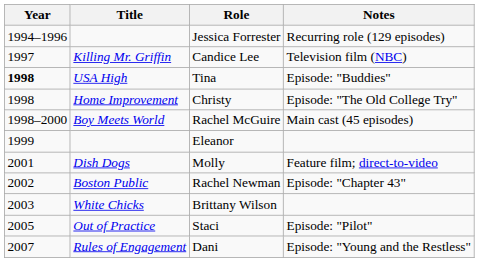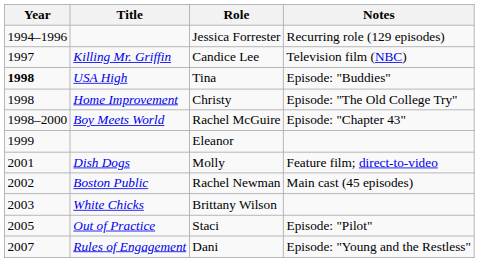Rachel McGuire | Notes: Main cast (45 episodes) -> Episode: "Chapter 43"
Rachel Newman | Notes: Episode: "Chapter 43" -> Main cast (45 episodes)
